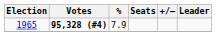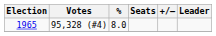1965 | Votes: bold -> normal
1965 | %: 7.9 -> 8.0
